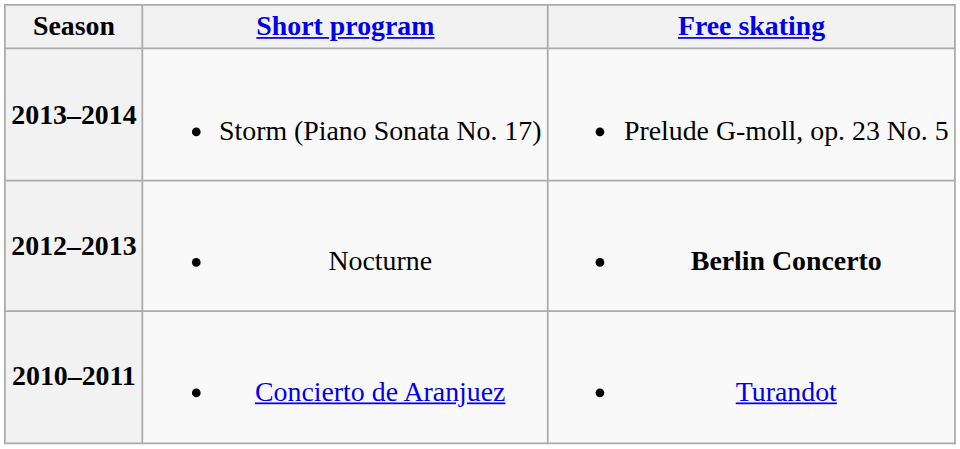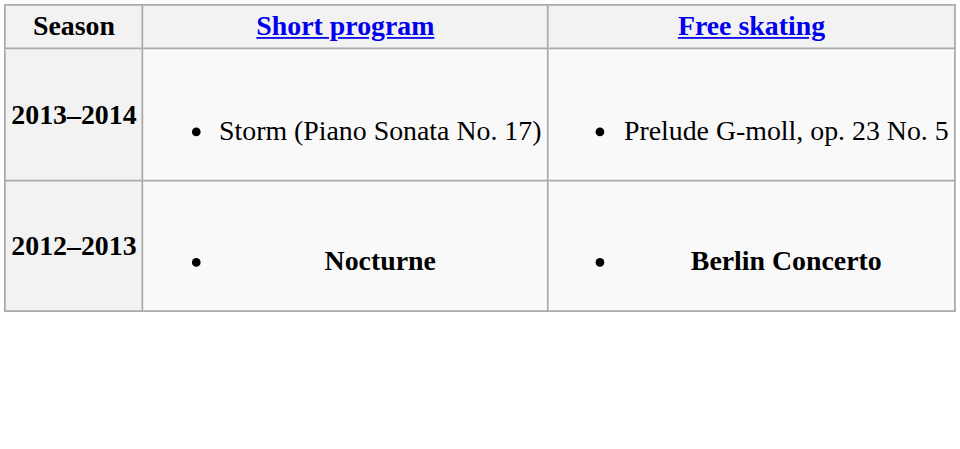2012–2013 | Short program: normal -> bold
- row: 2010–2011 | Concierto de Aranjuez | Turandot
